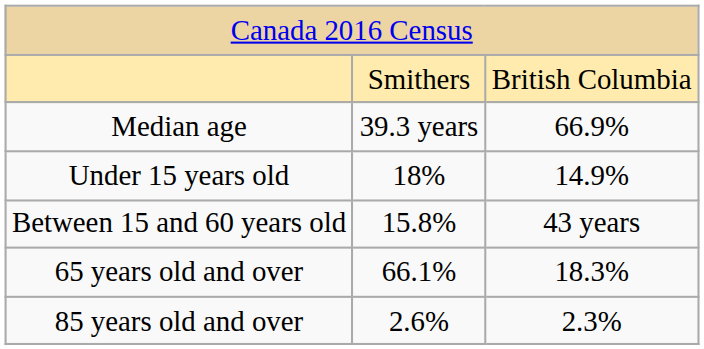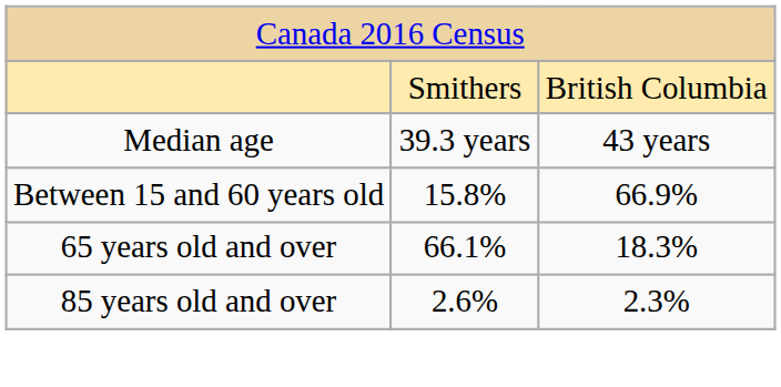Median age | column 3: 66.9% -> 43 years
- row: Under 15 years old | 18% | 14.9%
Between 15 and 60 years old | column 3: 43 years -> 66.9%
